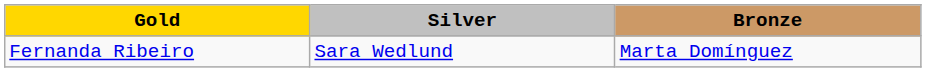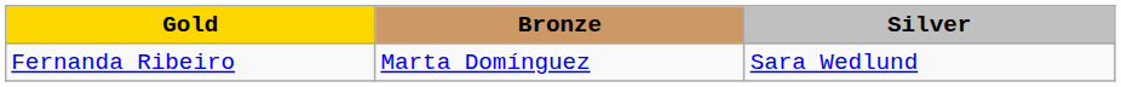columns swapped: Silver <-> Bronze
